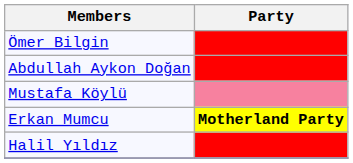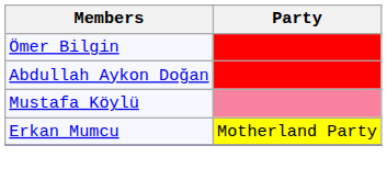Erkan Mumcu | Party: bold -> normal
- row: Halil Yıldız
